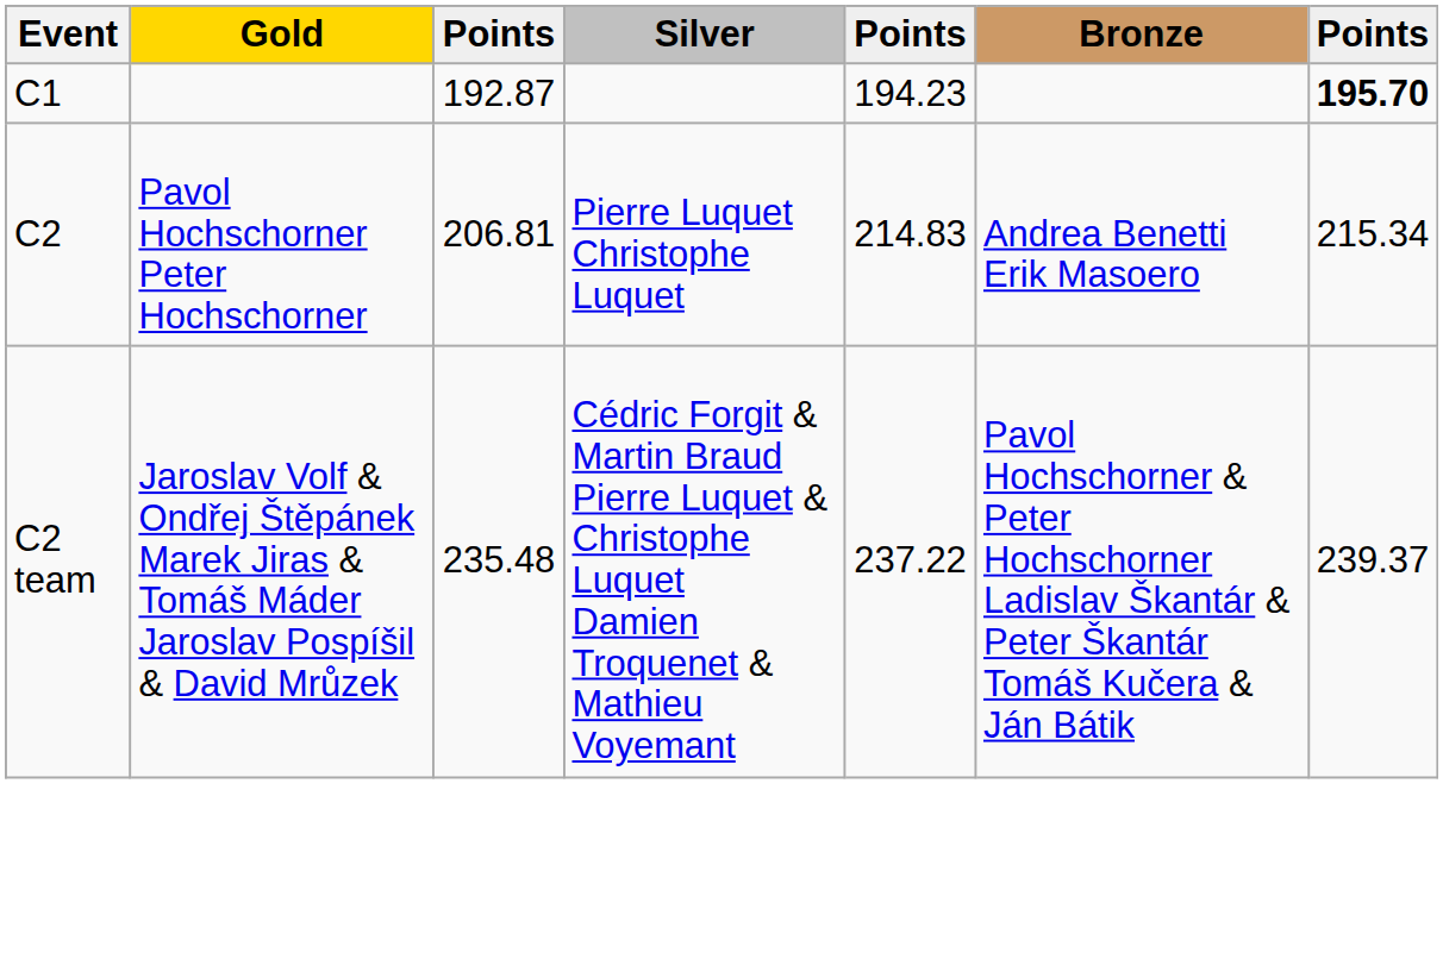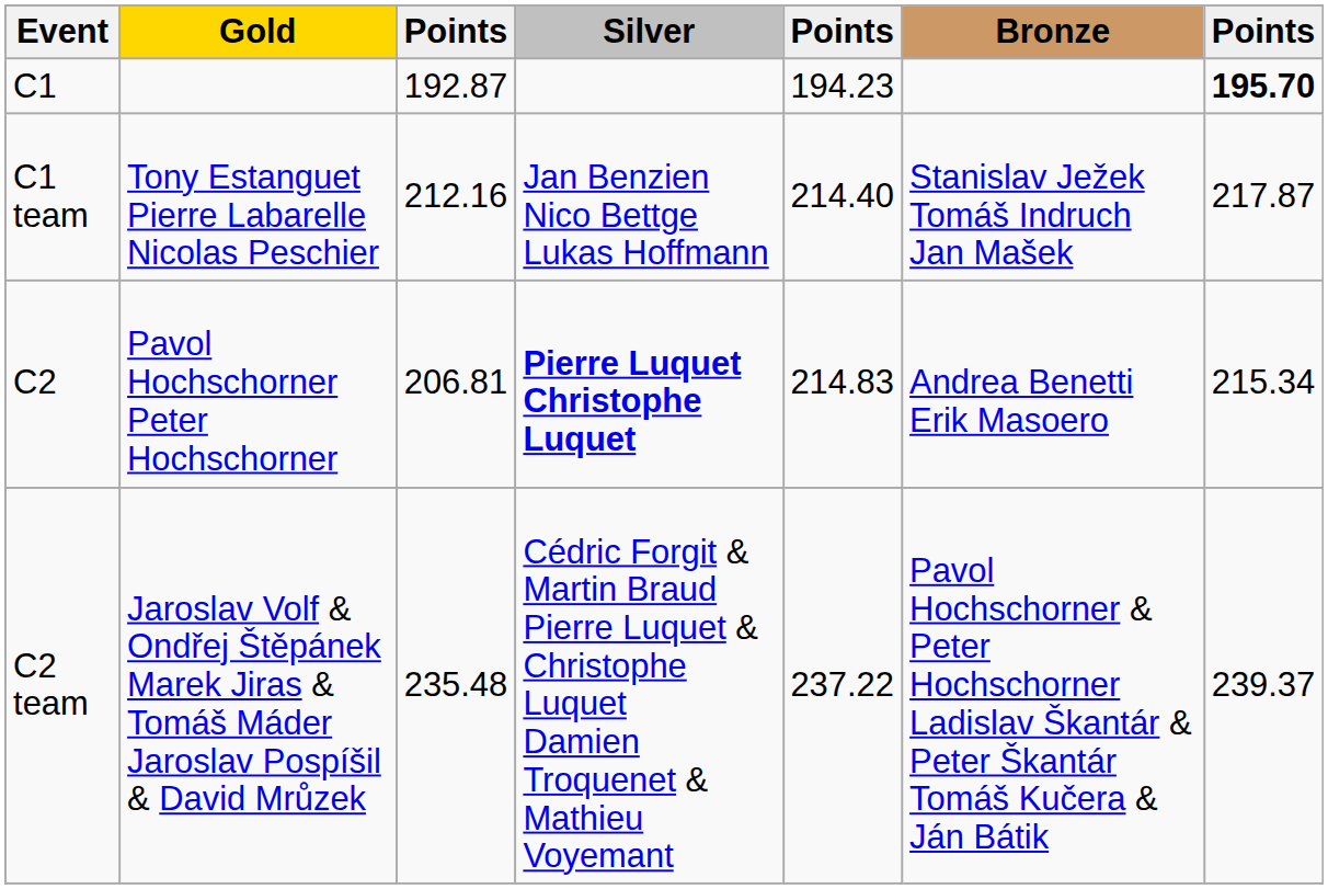+ row: C1 team | Tony Estanguet Pierre Labarelle Nicolas Peschier | 212.16 | Jan Benzien Nico Bettge Lukas Hoffmann | 214.40 | Stanislav Ježek Tomáš Indruch Jan Mašek | 217.87
C2 | Silver: normal -> bold
